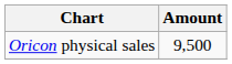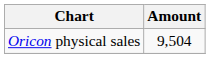Oricon physical sales | Amount: 9,500 -> 9,504
